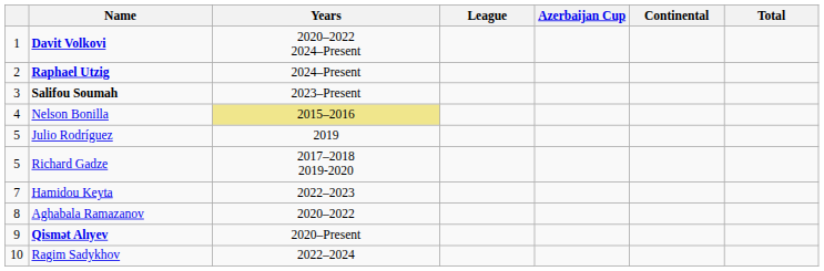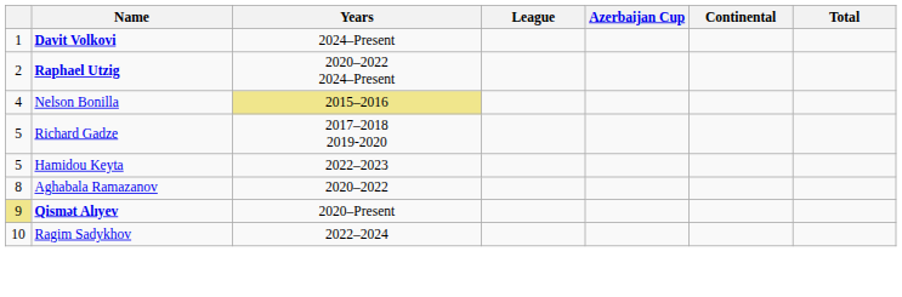Davit Volkovi | Years: 2020–2022 2024–Present -> 2024–Present
Raphael Utzig | Years: 2024–Present -> 2020–2022 2024–Present
- row: 3 | Salifou Soumah | 2023–Present
- row: 5 | Julio Rodríguez | 2019
Hamidou Keyta | column 1: 7 -> 5
Qismət Alıyev | column 1: no background -> khaki background
